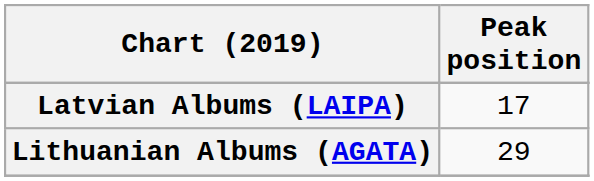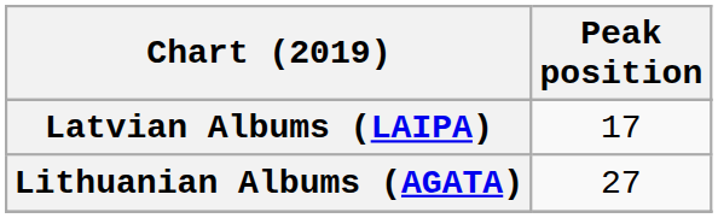Lithuanian Albums (AGATA) | Peak position: 29 -> 27
